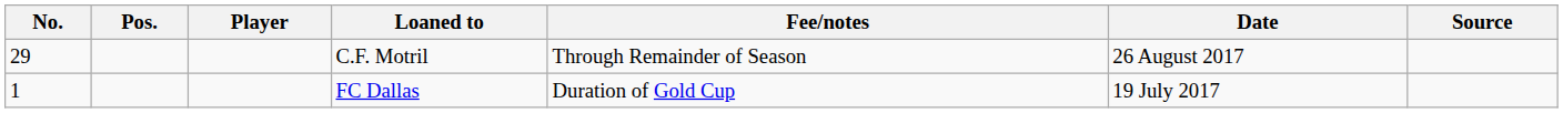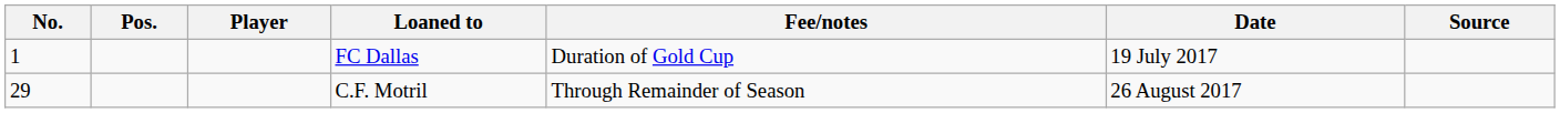rows swapped: FC Dallas <-> C.F. Motril
